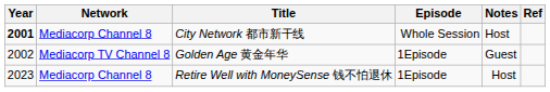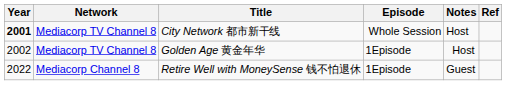City Network 都市新干线 | Network: Mediacorp Channel 8 -> Mediacorp TV Channel 8
Golden Age 黄金年华 | Notes: Guest -> Host
Retire Well with MoneySense 钱不怕退休 | Year: 2023 -> 2022
Retire Well with MoneySense 钱不怕退休 | Notes: Host -> Guest
